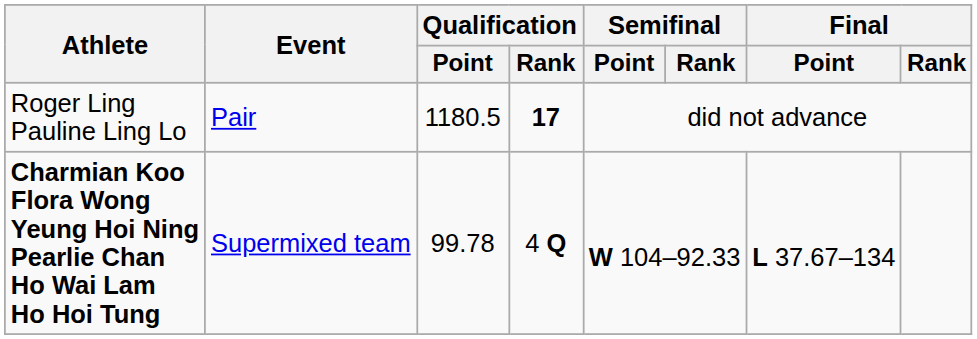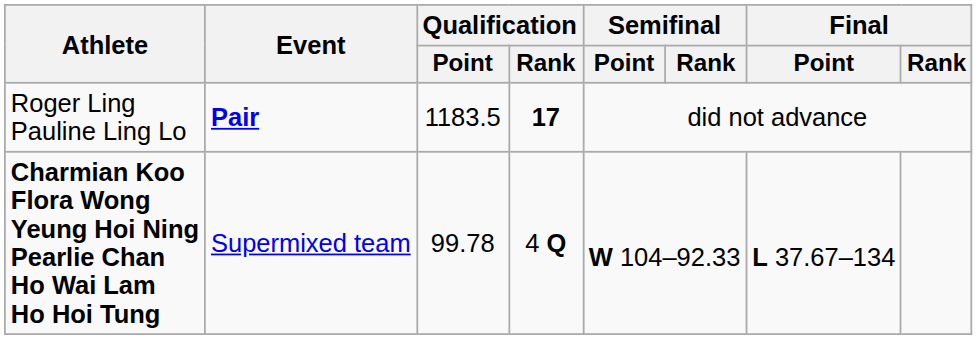Roger Ling Pauline Ling Lo | Event: normal -> bold
Roger Ling Pauline Ling Lo | Qualification / Point: 1180.5 -> 1183.5
